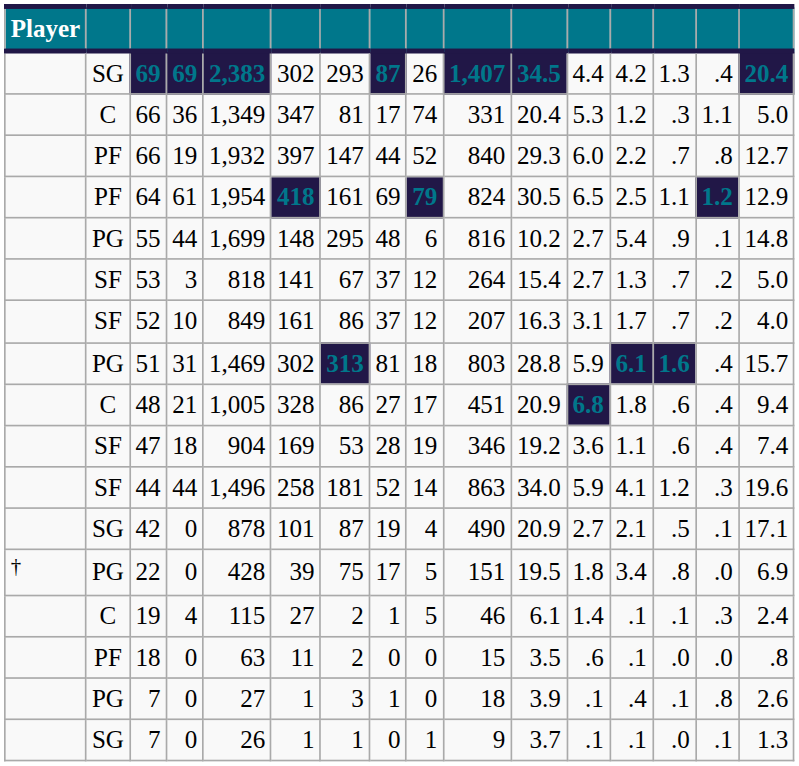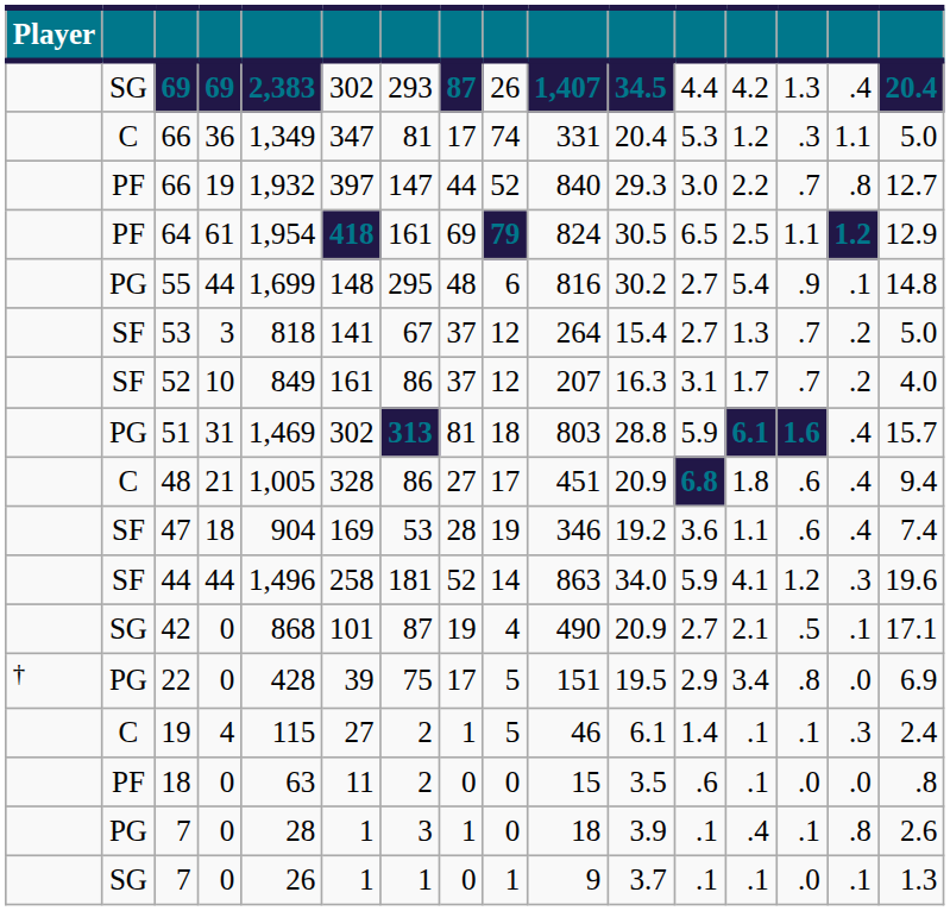PF / 66 | column 12: 6.0 -> 3.0
55 | column 11: 10.2 -> 30.2
42 | column 5: 878 -> 868
22 | column 12: 1.8 -> 2.9
PG / 7 | column 5: 27 -> 28
